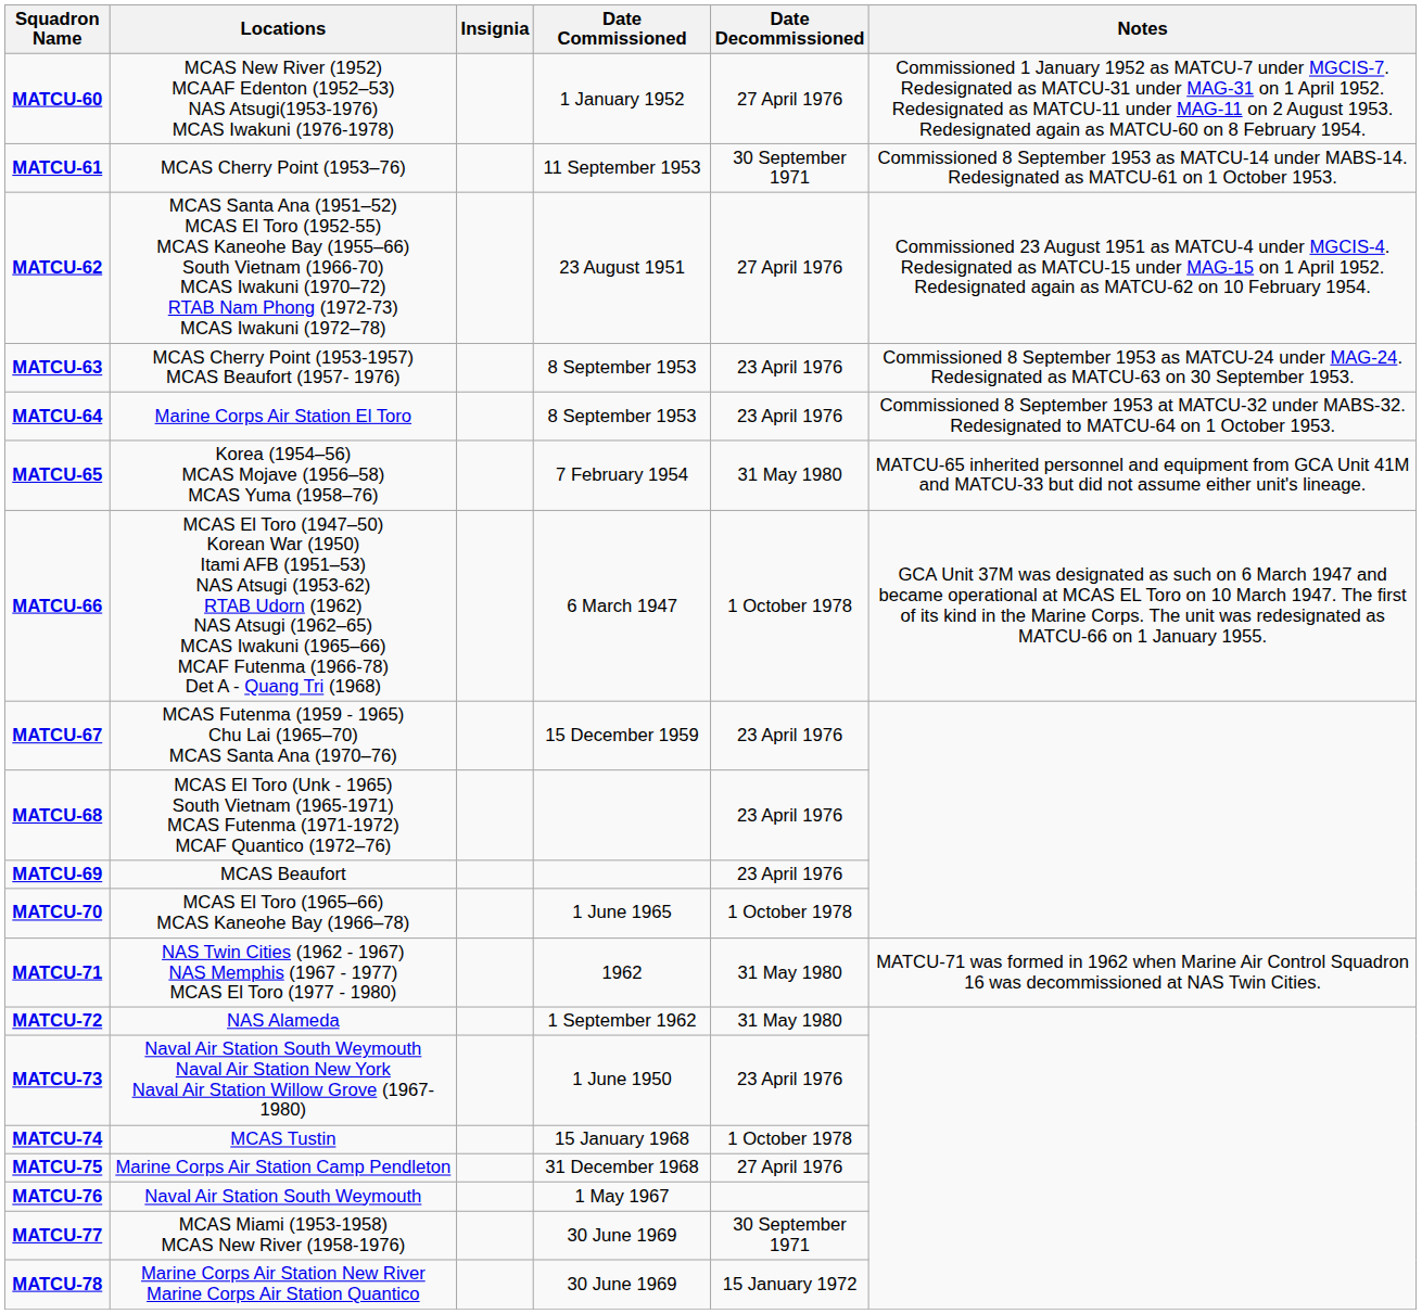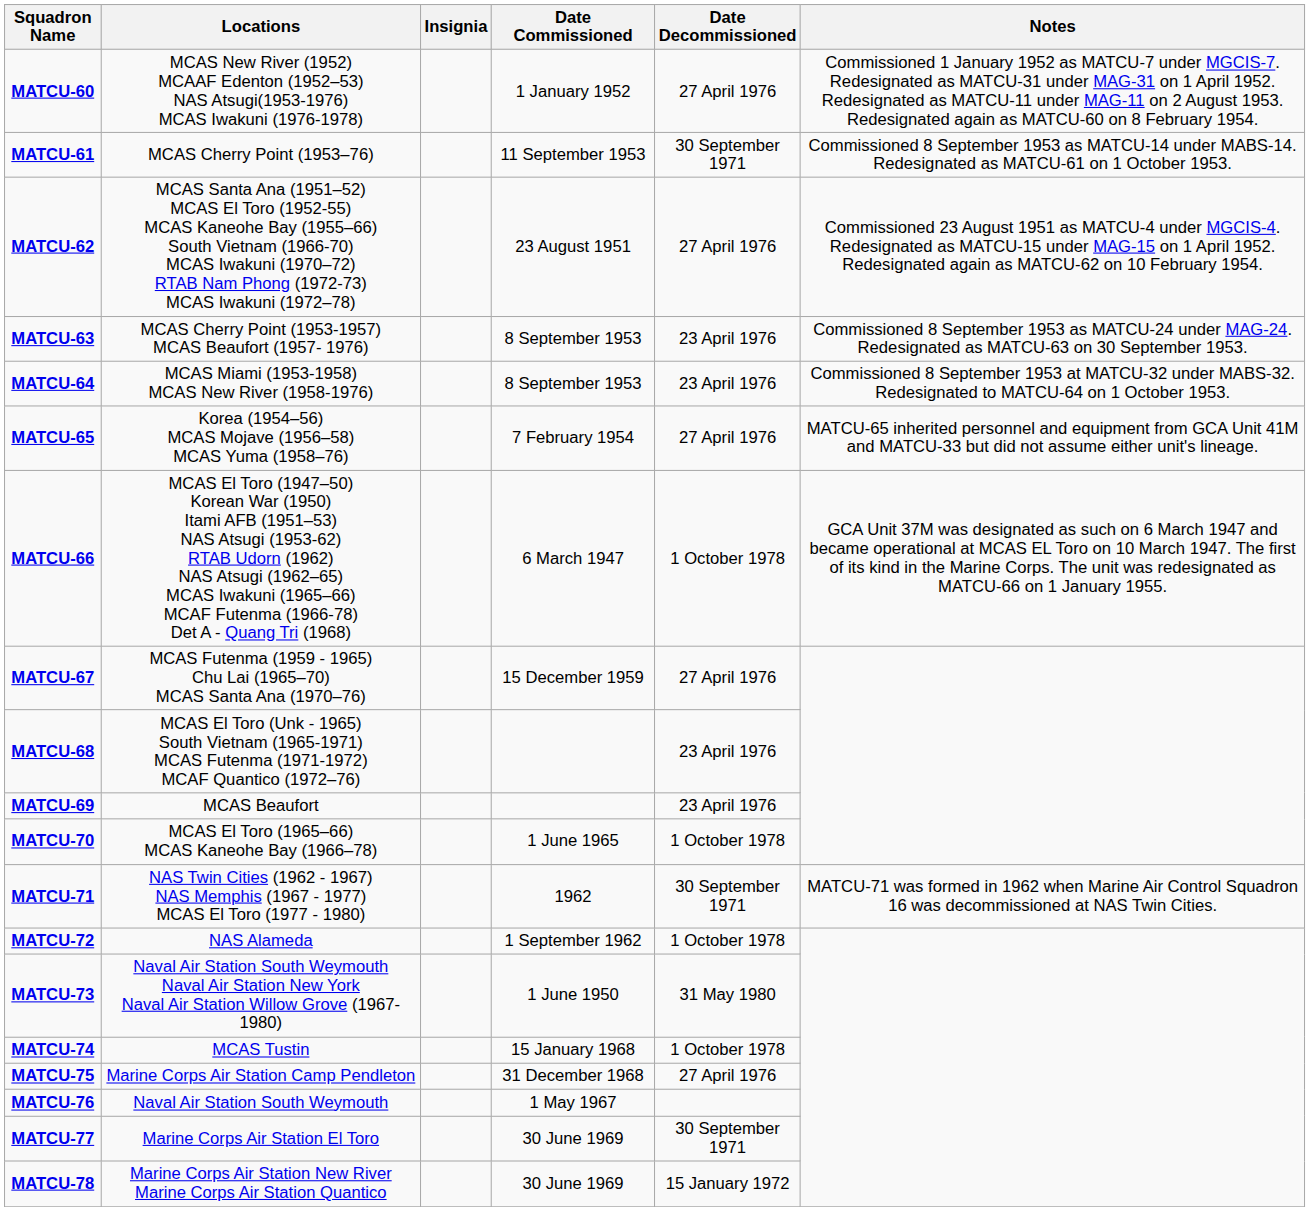MATCU-64 | Locations: Marine Corps Air Station El Toro -> MCAS Miami (1953-1958) MCAS New River (1958-1976)
MATCU-65 | Date Decommissioned: 31 May 1980 -> 27 April 1976
MATCU-67 | Date Decommissioned: 23 April 1976 -> 27 April 1976
MATCU-71 | Date Decommissioned: 31 May 1980 -> 30 September 1971
MATCU-72 | Date Decommissioned: 31 May 1980 -> 1 October 1978
MATCU-73 | Date Decommissioned: 23 April 1976 -> 31 May 1980
MATCU-77 | Locations: MCAS Miami (1953-1958) MCAS New River (1958-1976) -> Marine Corps Air Station El Toro
